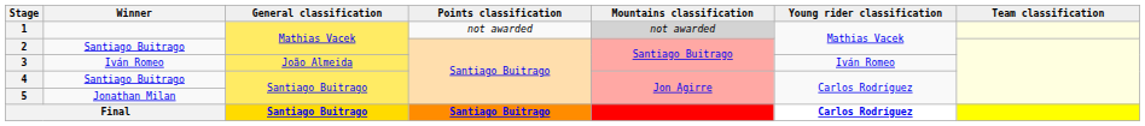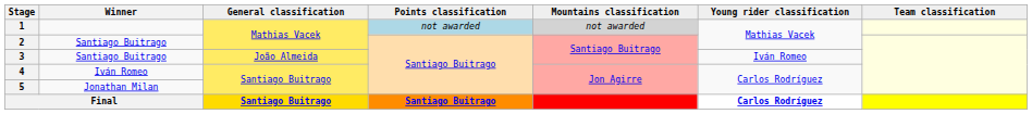1 | Points classification: no background -> lightblue background
3 | Winner: Iván Romeo -> Santiago Buitrago
4 | Winner: Santiago Buitrago -> Iván Romeo
